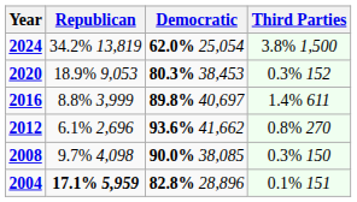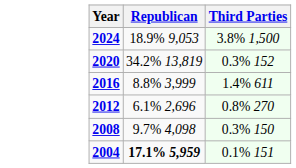- column: Democratic | 62.0% 25,054 | 80.3% 38,453 | 89.8% 40,697 | 93.6% 41,662 | 90.0% 38,085 | 82.8% 28,896
2024 | Republican: 34.2% 13,819 -> 18.9% 9,053
2020 | Republican: 18.9% 9,053 -> 34.2% 13,819
